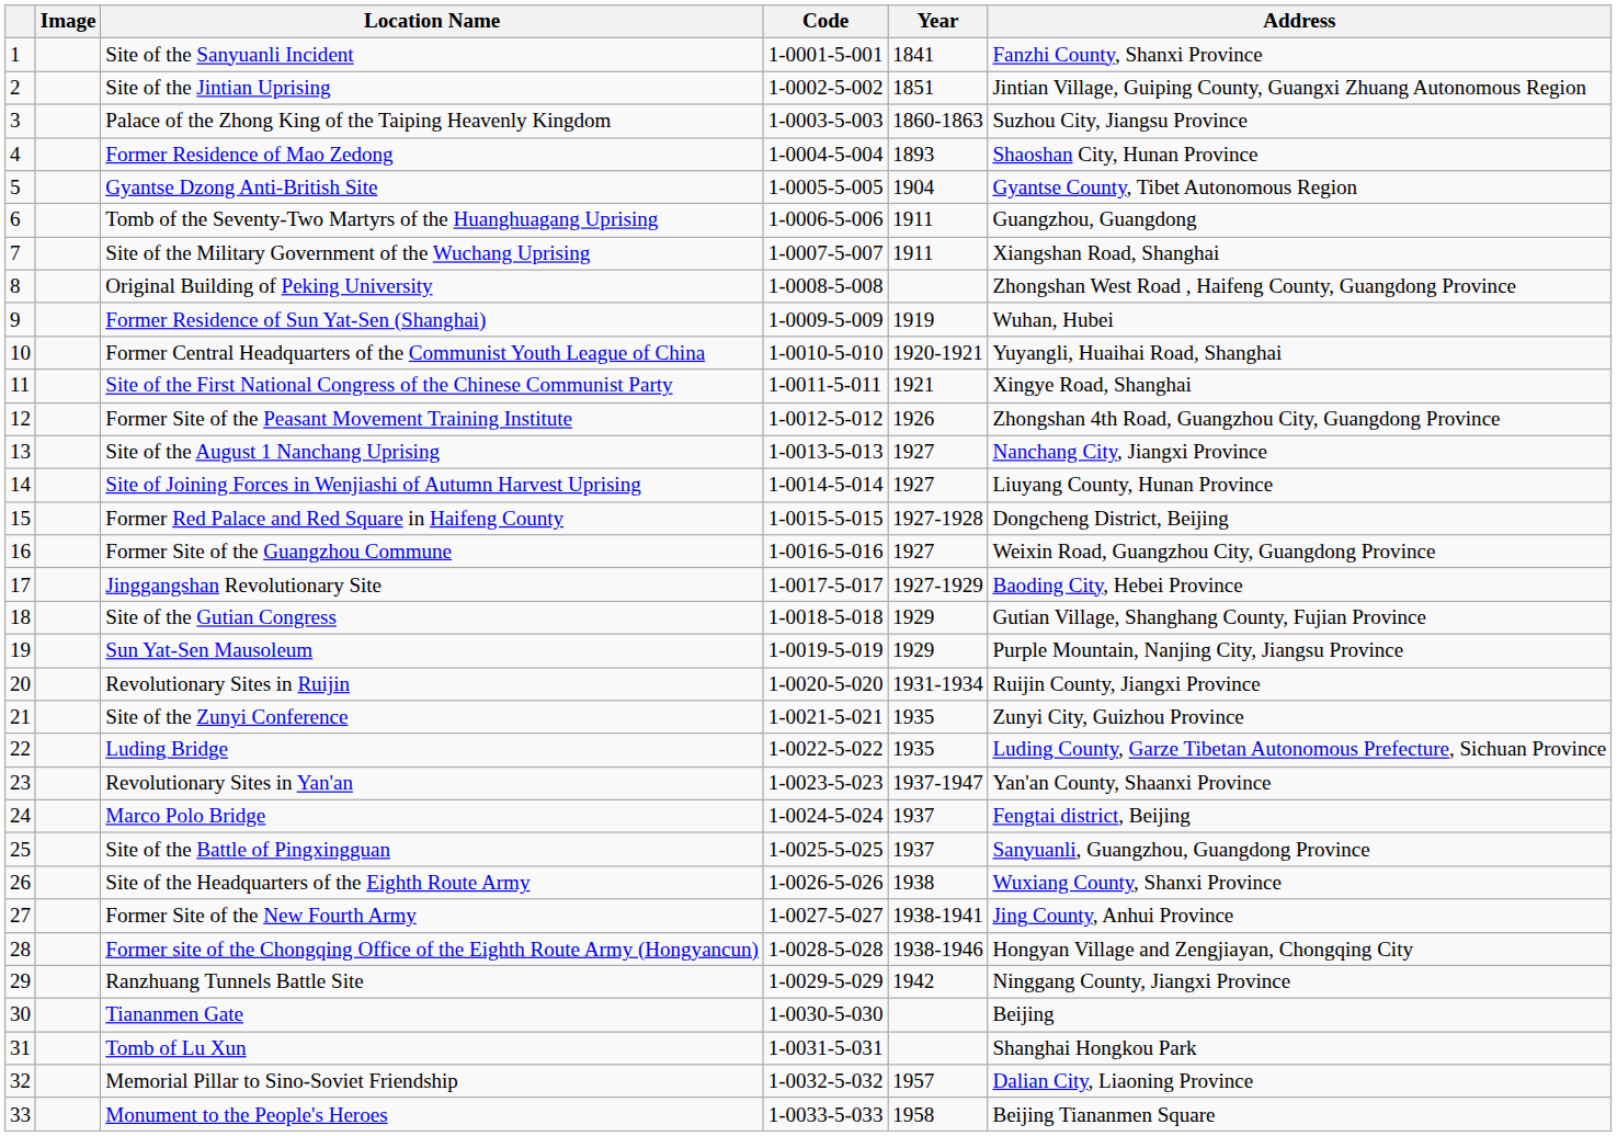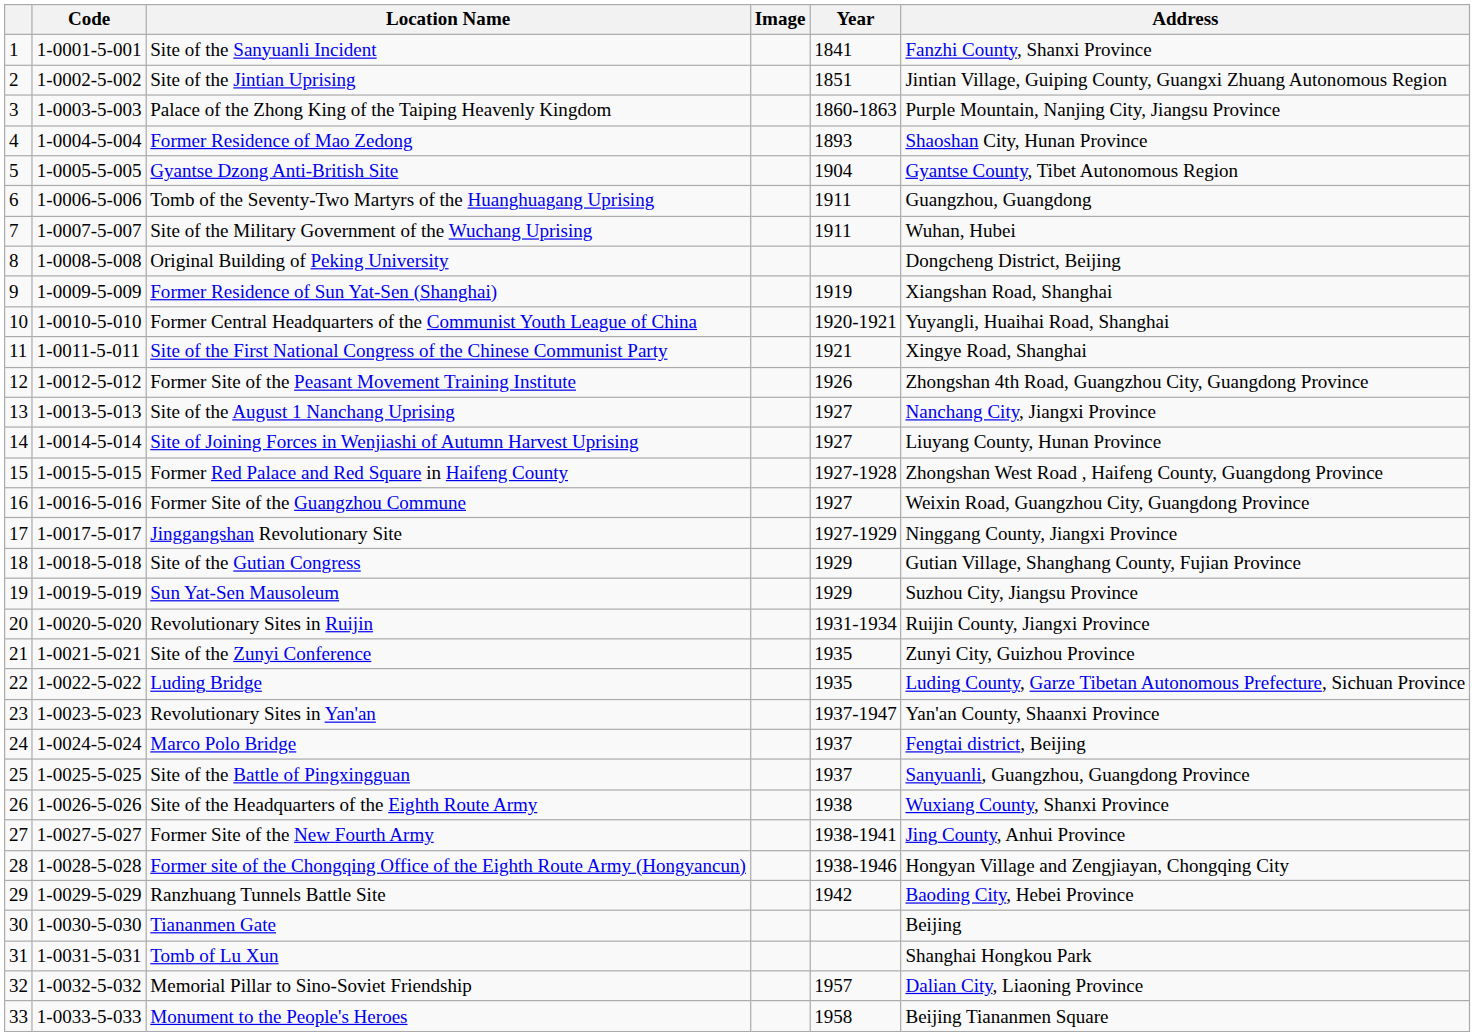columns swapped: Code <-> Image
Palace of the Zhong King of the Taiping Heavenly Kingdom | Address: Suzhou City, Jiangsu Province -> Purple Mountain, Nanjing City, Jiangsu Province
Site of the Military Government of the Wuchang Uprising | Address: Xiangshan Road, Shanghai -> Wuhan, Hubei
Original Building of Peking University | Address: Zhongshan West Road , Haifeng County, Guangdong Province -> Dongcheng District, Beijing
Former Residence of Sun Yat-Sen (Shanghai) | Address: Wuhan, Hubei -> Xiangshan Road, Shanghai
Former Red Palace and Red Square in Haifeng County | Address: Dongcheng District, Beijing -> Zhongshan West Road , Haifeng County, Guangdong Province
Jinggangshan Revolutionary Site | Address: Baoding City, Hebei Province -> Ninggang County, Jiangxi Province
Sun Yat-Sen Mausoleum | Address: Purple Mountain, Nanjing City, Jiangsu Province -> Suzhou City, Jiangsu Province
Ranzhuang Tunnels Battle Site | Address: Ninggang County, Jiangxi Province -> Baoding City, Hebei Province
